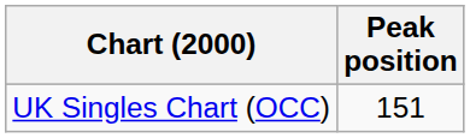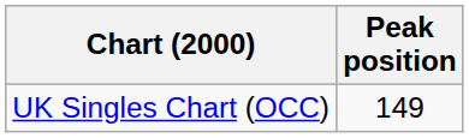UK Singles Chart (OCC) | Peak position: 151 -> 149
